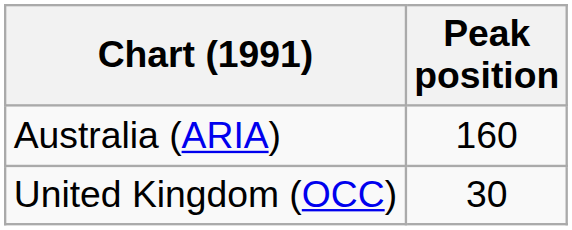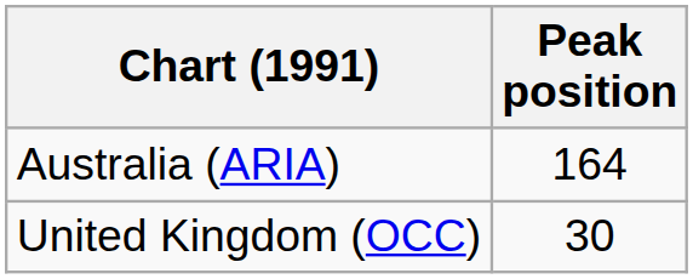Australia (ARIA) | Peak position: 160 -> 164
